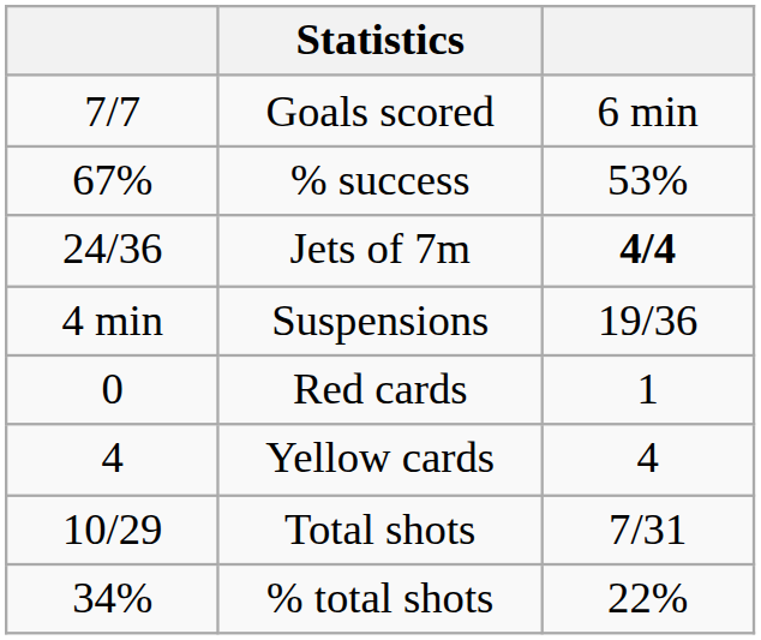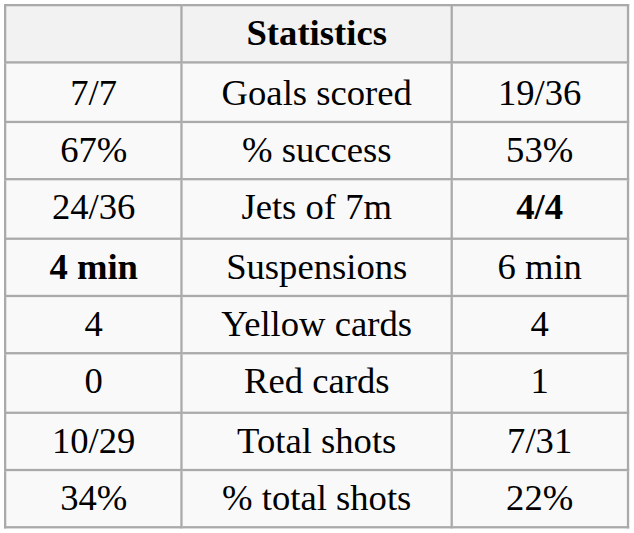Goals scored | column 3: 6 min -> 19/36
Suspensions | column 1: normal -> bold
Suspensions | column 3: 19/36 -> 6 min
rows swapped: Yellow cards <-> Red cards
